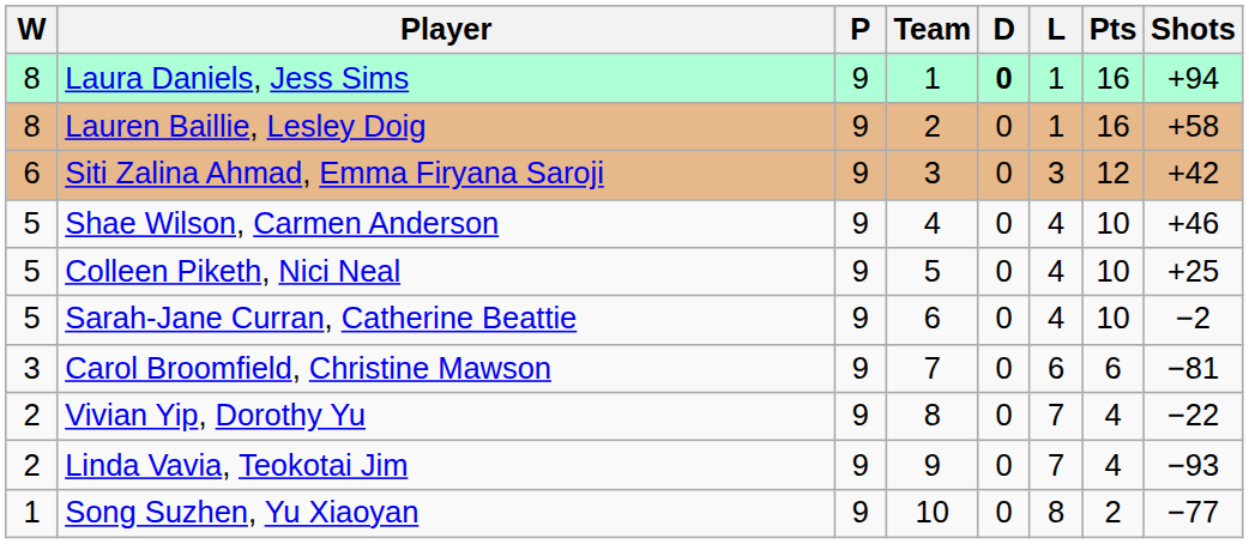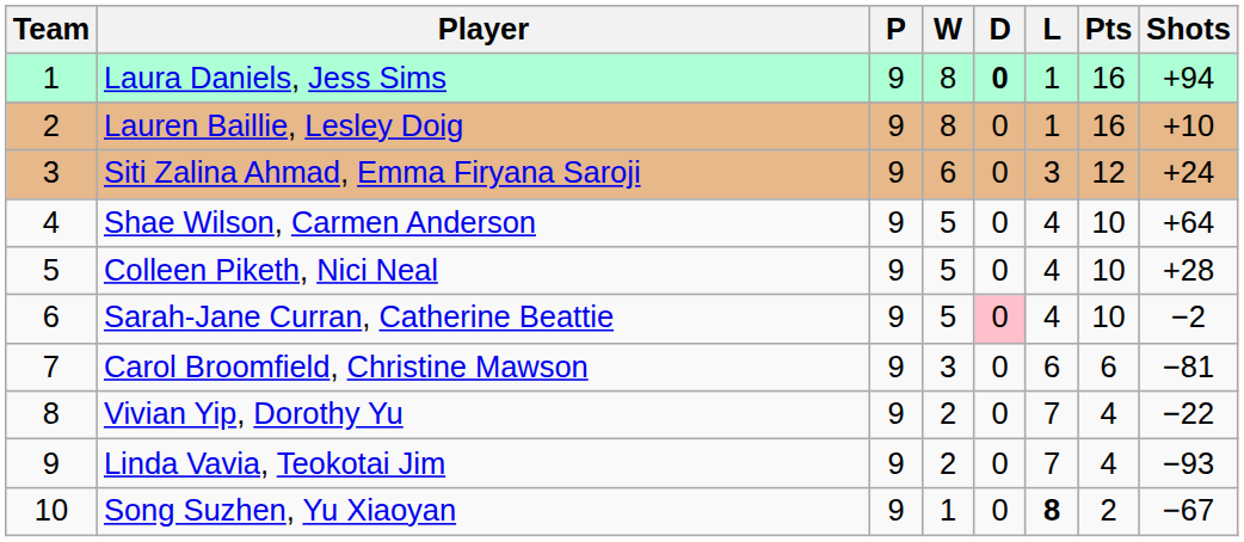columns swapped: Team <-> W
Lauren Baillie, Lesley Doig | Shots: +58 -> +10
Siti Zalina Ahmad, Emma Firyana Saroji | Shots: +42 -> +24
Shae Wilson, Carmen Anderson | Shots: +46 -> +64
Colleen Piketh, Nici Neal | Shots: +25 -> +28
Sarah‑Jane Curran, Catherine Beattie | D: no background -> pink background
Song Suzhen, Yu Xiaoyan | L: normal -> bold
Song Suzhen, Yu Xiaoyan | Shots: −77 -> −67
